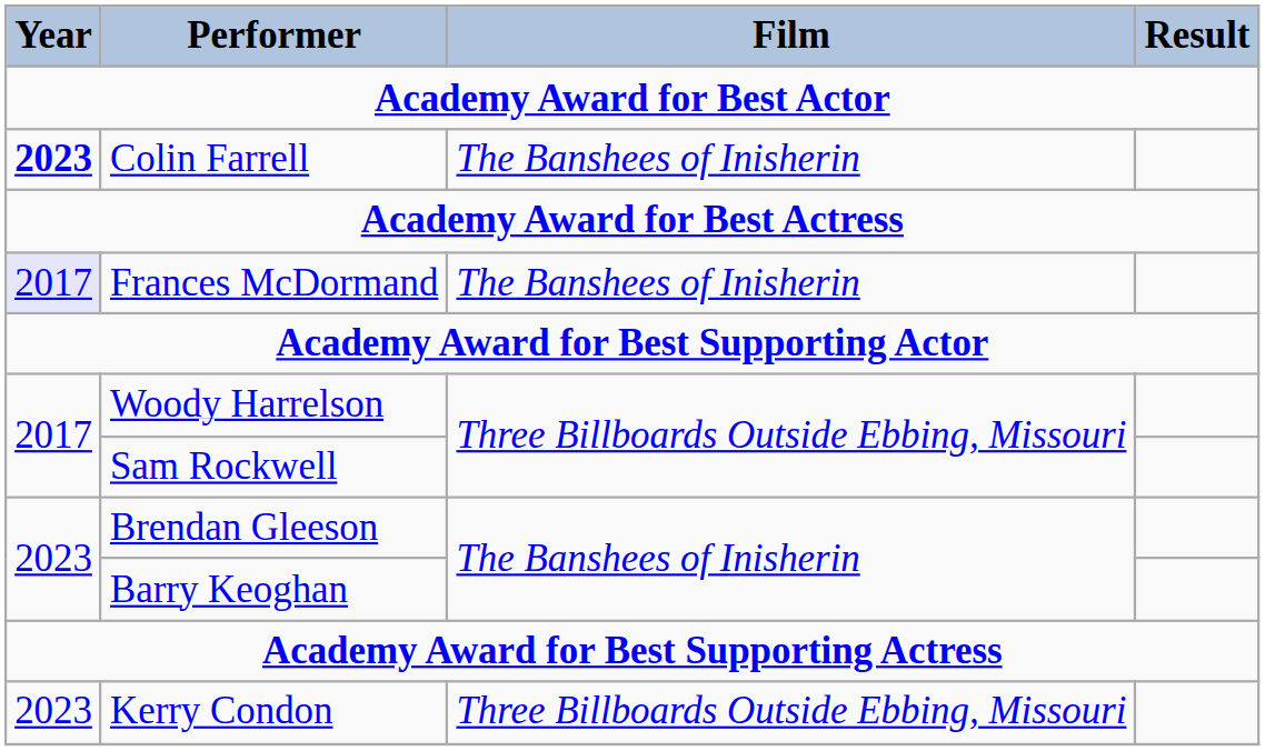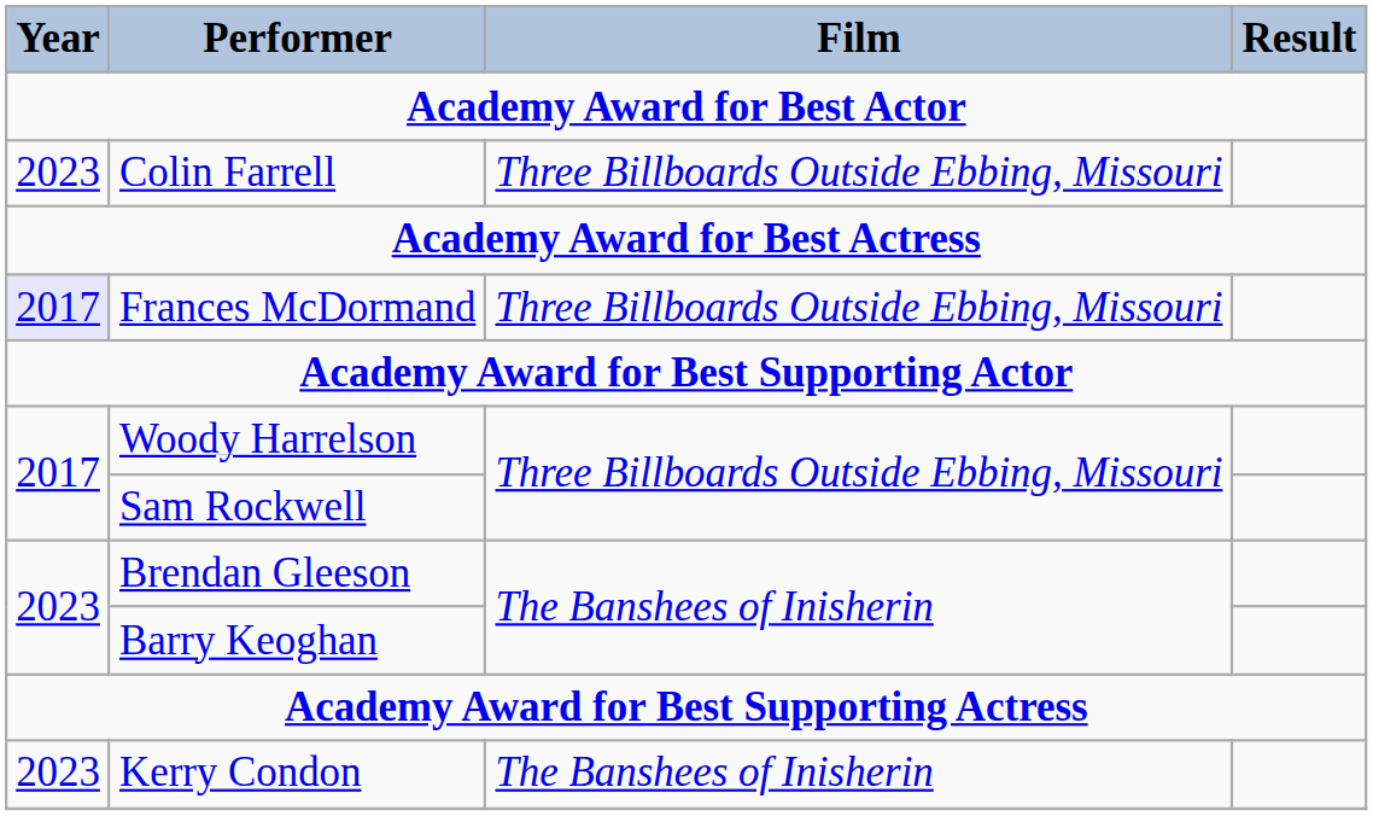Colin Farrell | Year: bold -> normal
Colin Farrell | Film: The Banshees of Inisherin -> Three Billboards Outside Ebbing, Missouri
Frances McDormand | Film: The Banshees of Inisherin -> Three Billboards Outside Ebbing, Missouri
Kerry Condon | Film: Three Billboards Outside Ebbing, Missouri -> The Banshees of Inisherin
